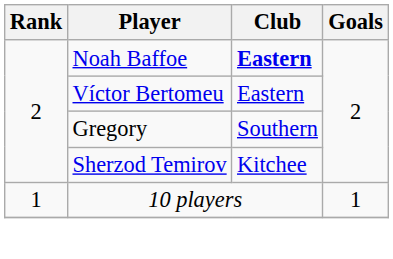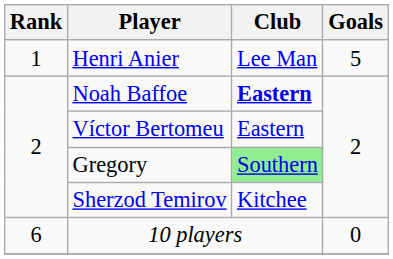+ row: 1 | Henri Anier | Lee Man | 5
Gregory | Club: no background -> lightgreen background
10 players | Rank: 1 -> 6
10 players | Goals: 1 -> 0
